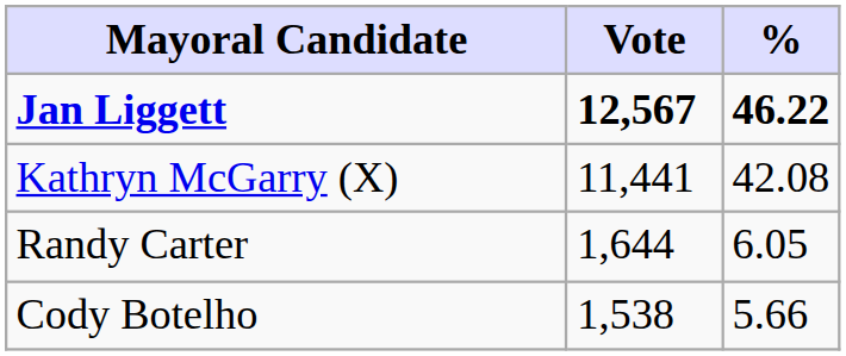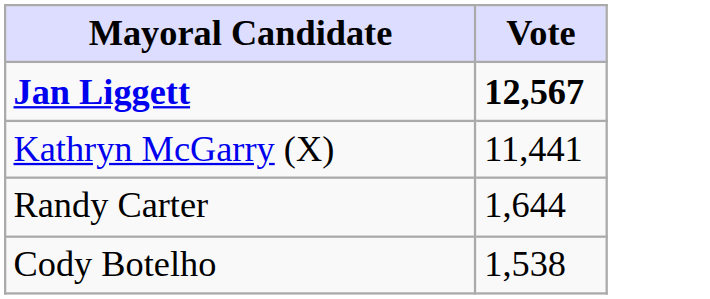- column: % | 46.22 | 42.08 | 6.05 | 5.66
